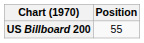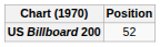US Billboard 200 | Position: 55 -> 52
